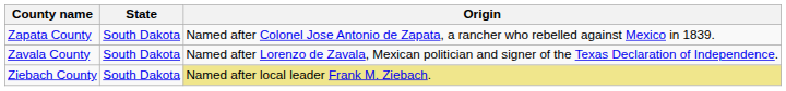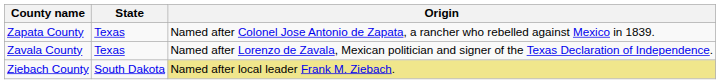Zapata County | State: South Dakota -> Texas
Zavala County | State: South Dakota -> Texas
